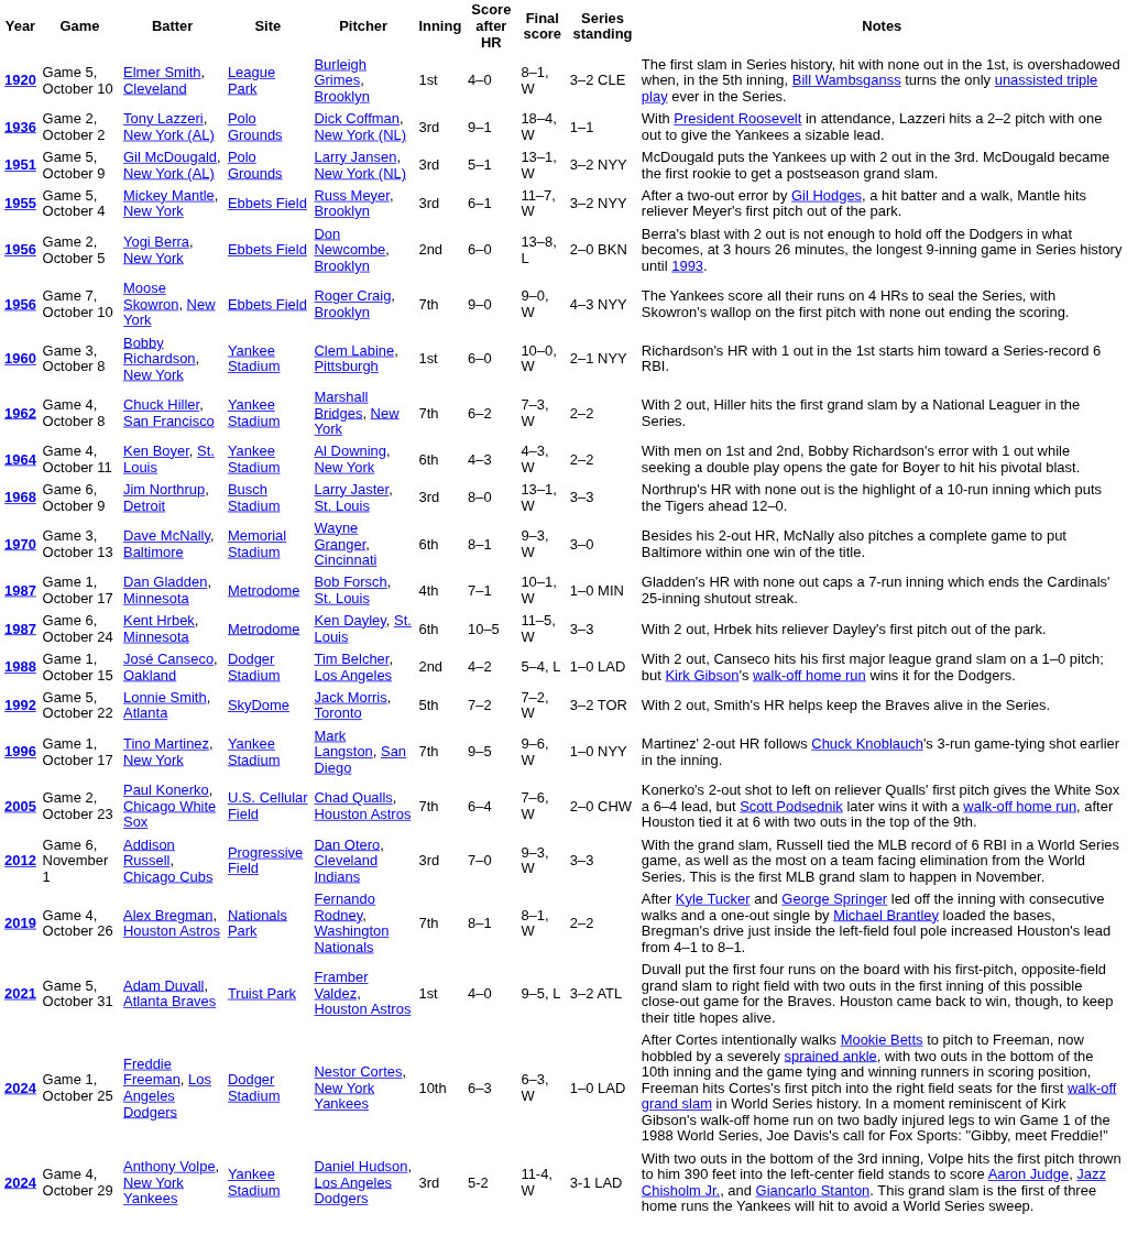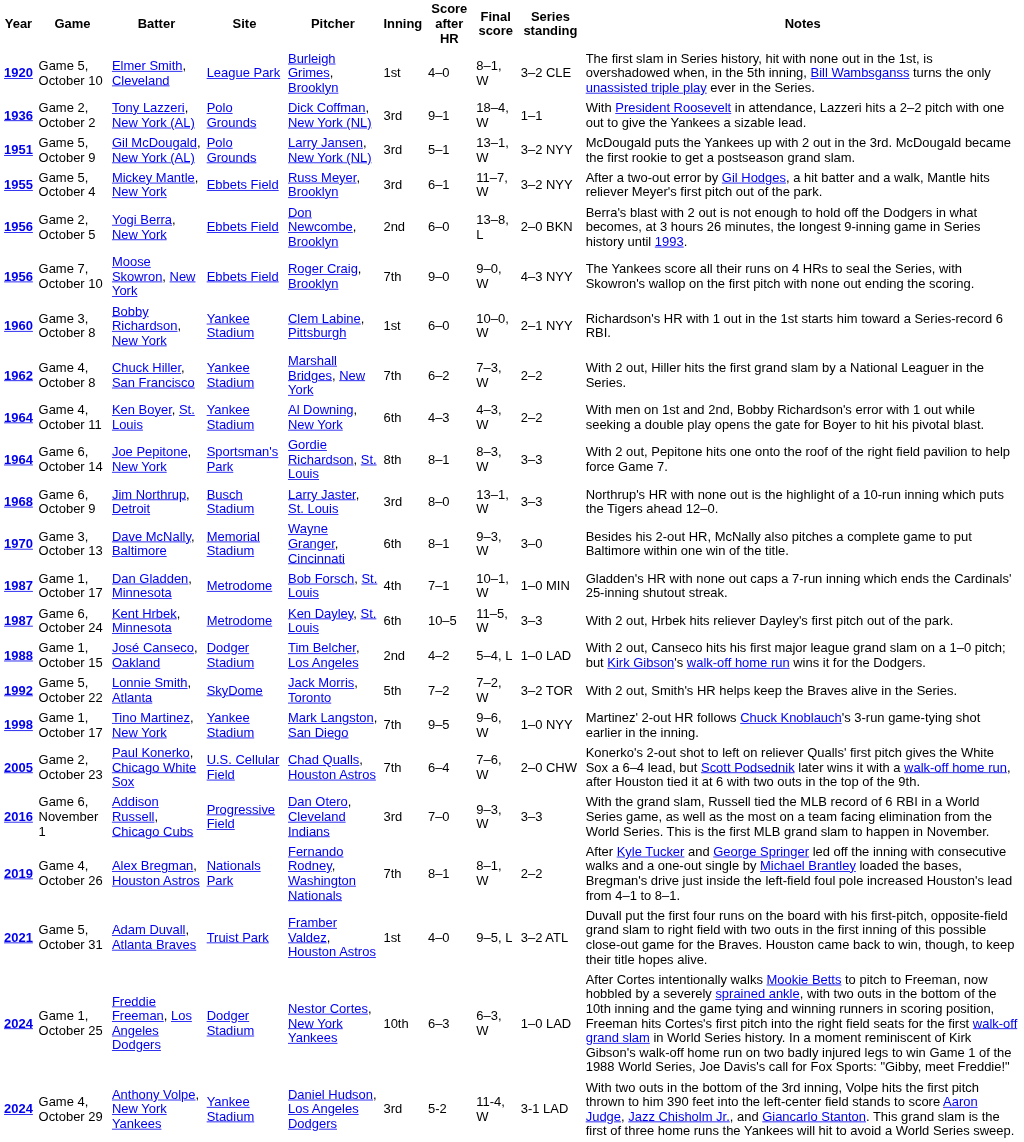+ row: 1964 | Game 6, October 14 | Joe Pepitone, New York | Sportsman's Park | Gordie Richardson, St. Louis | 8th | 8–1 | 8–3, W | 3–3 | With 2 out, Pepitone hits one onto the roof of the right field pavilion to help force Game 7.
Tino Martinez, New York | Year: 1996 -> 1998
Addison Russell, Chicago Cubs | Year: 2012 -> 2016
